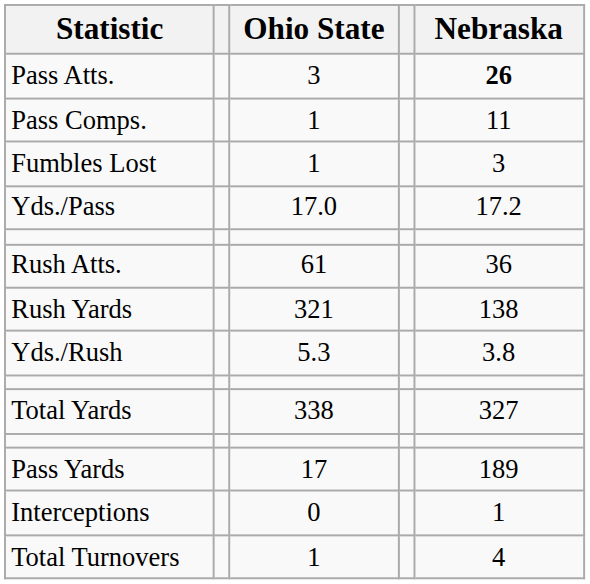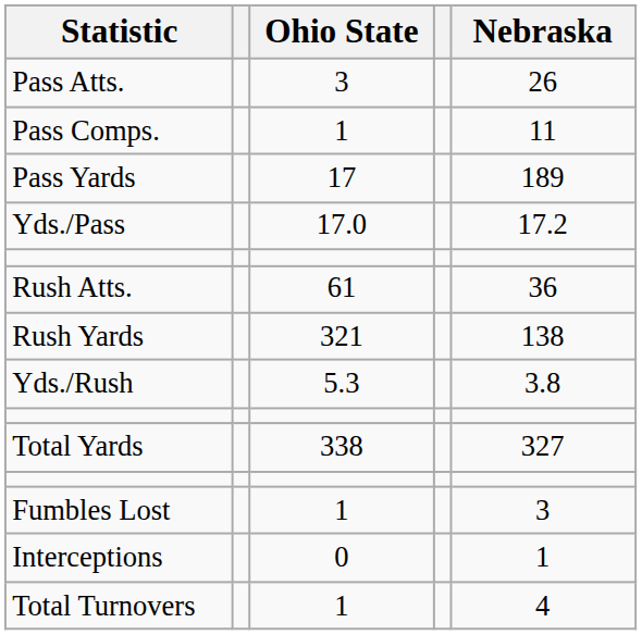Pass Atts. | Nebraska: bold -> normal
rows swapped: Pass Yards <-> Fumbles Lost
